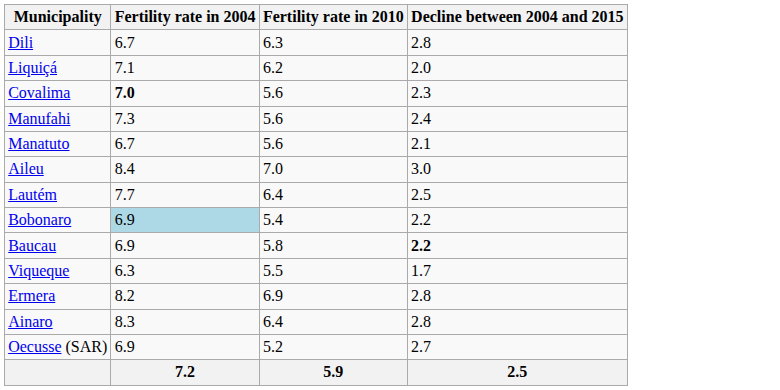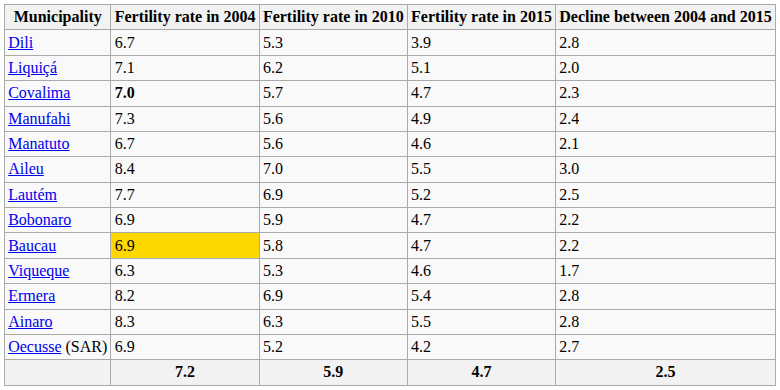+ column: Fertility rate in 2015 | 3.9 | 5.1 | 4.7 | 4.9 | 4.6 | 5.5 | 5.2 | 4.7 | 4.7 | 4.6 | 5.4 | 5.5 | 4.2 | 4.7
Dili | Fertility rate in 2010: 6.3 -> 5.3
Covalima | Fertility rate in 2010: 5.6 -> 5.7
Lautém | Fertility rate in 2010: 6.4 -> 6.9
Bobonaro | Fertility rate in 2004: lightblue background -> no background
Bobonaro | Fertility rate in 2010: 5.4 -> 5.9
Baucau | Fertility rate in 2004: no background -> gold background
Baucau | Decline between 2004 and 2015: bold -> normal
Viqueque | Fertility rate in 2010: 5.5 -> 5.3
Ainaro | Fertility rate in 2010: 6.4 -> 6.3
